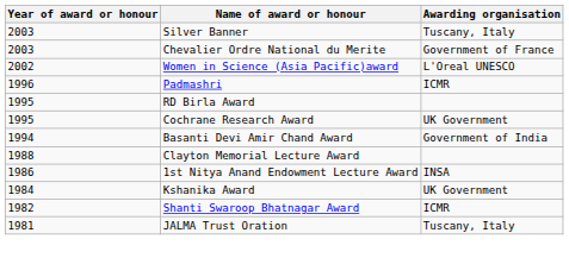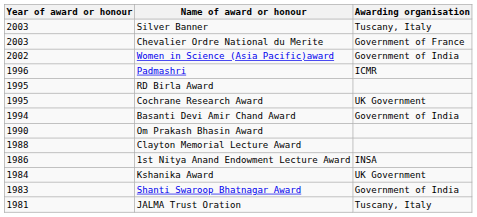Women in Science (Asia Pacific)award | Awarding organisation: L'Oreal UNESCO -> Government of India
+ row: 1990 | Om Prakash Bhasin Award
Shanti Swaroop Bhatnagar Award | Year of award or honour: 1982 -> 1983
Shanti Swaroop Bhatnagar Award | Awarding organisation: ICMR -> Government of India
